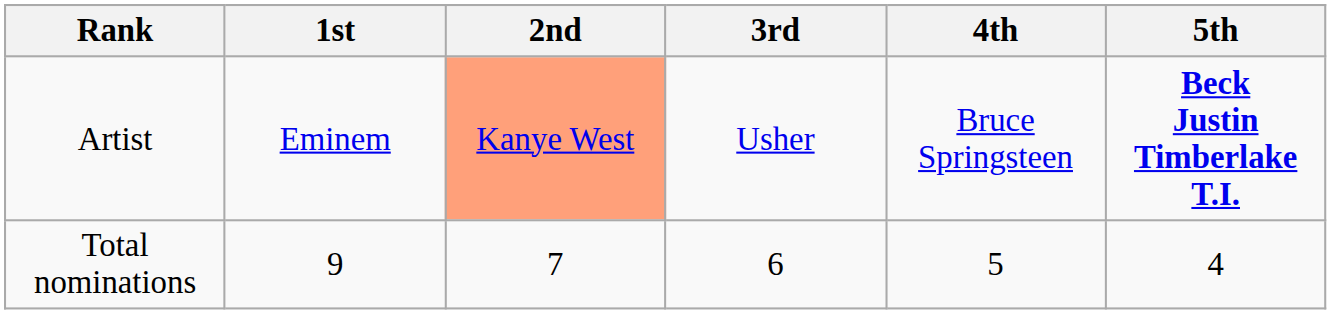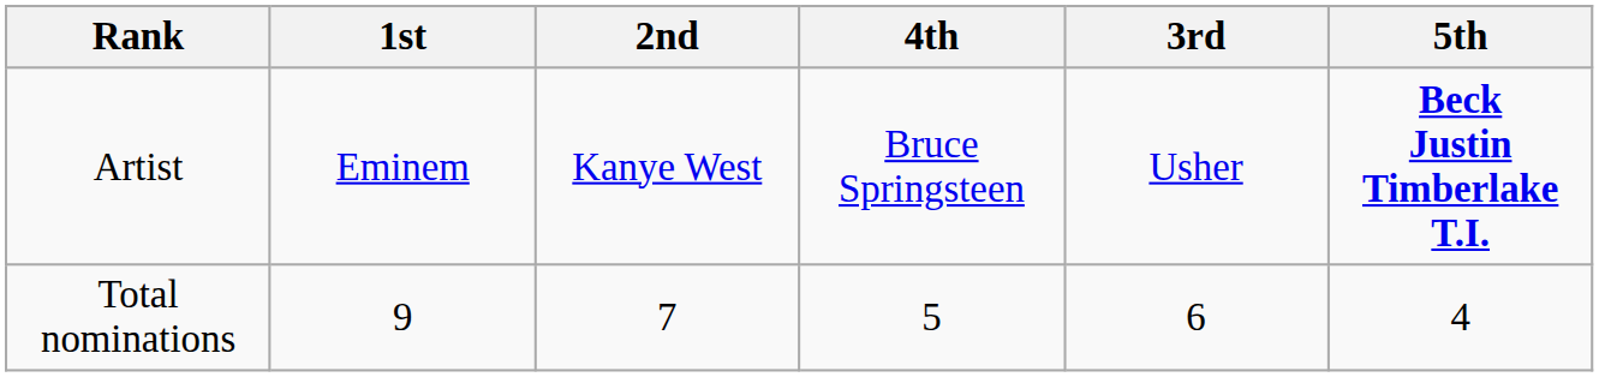columns swapped: 3rd <-> 4th
Artist | 2nd: lightsalmon background -> no background
